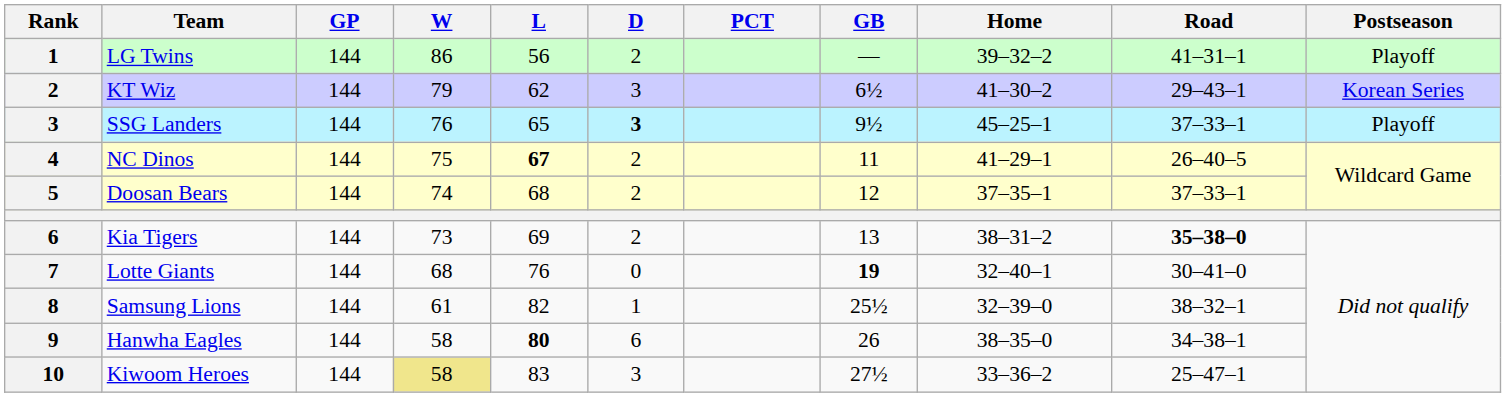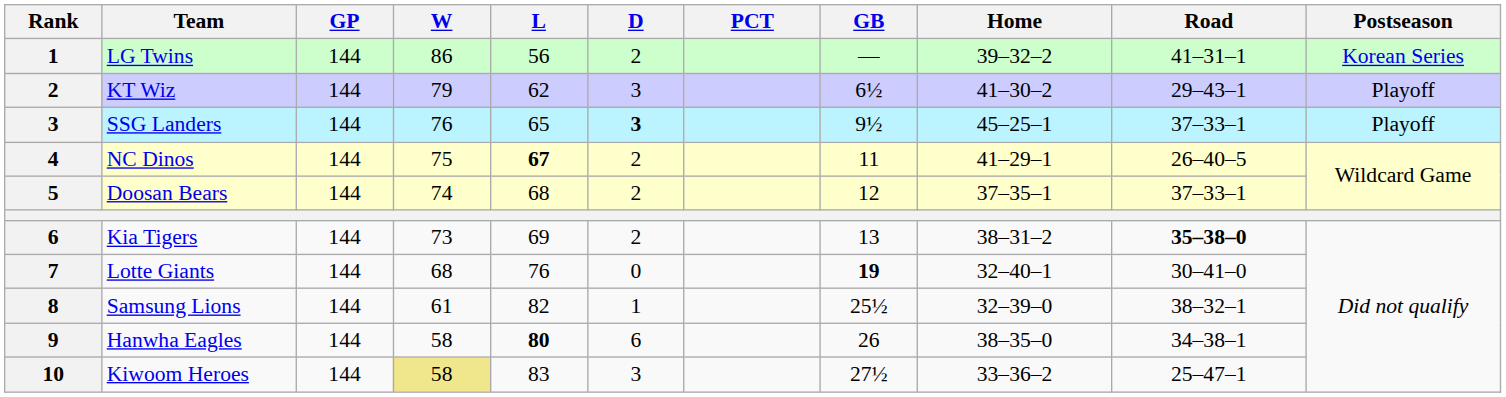LG Twins | Postseason: Playoff -> Korean Series
KT Wiz | Postseason: Korean Series -> Playoff
